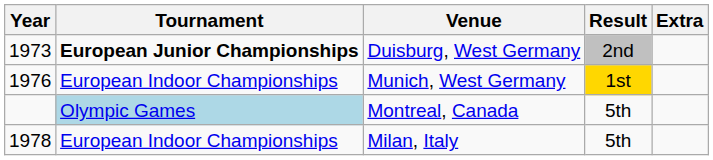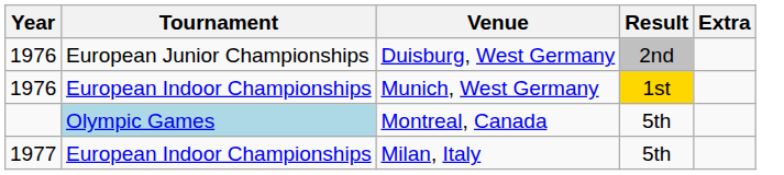Duisburg, West Germany | Year: 1973 -> 1976
Duisburg, West Germany | Tournament: bold -> normal
Milan, Italy | Year: 1978 -> 1977
